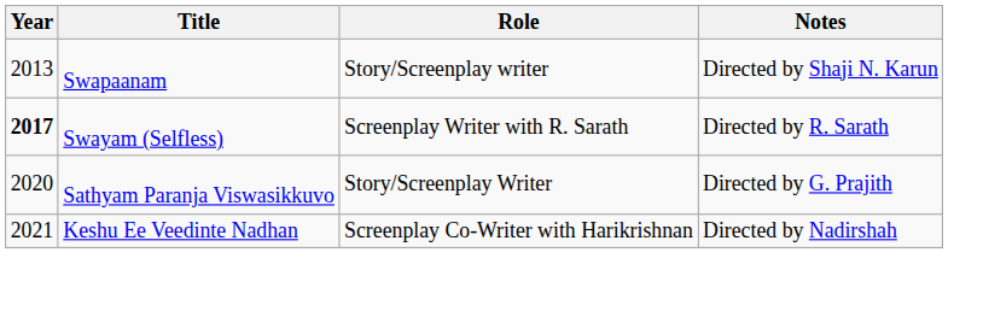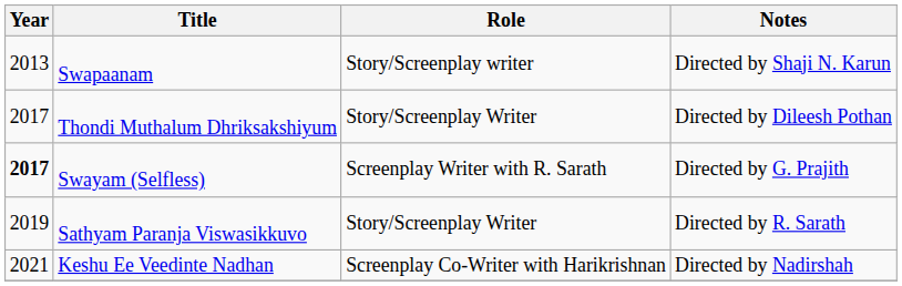+ row: 2017 | Thondi Muthalum Dhriksakshiyum | Story/Screenplay Writer | Directed by Dileesh Pothan
Swayam (Selfless) | Notes: Directed by R. Sarath -> Directed by G. Prajith
Sathyam Paranja Viswasikkuvo | Year: 2020 -> 2019
Sathyam Paranja Viswasikkuvo | Notes: Directed by G. Prajith -> Directed by R. Sarath
